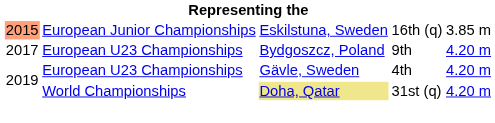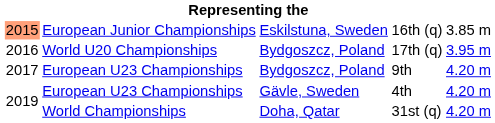+ row: 2016 | World U20 Championships | Bydgoszcz, Poland | 17th (q) | 3.95 m
31st (q) | column 3: khaki background -> no background
